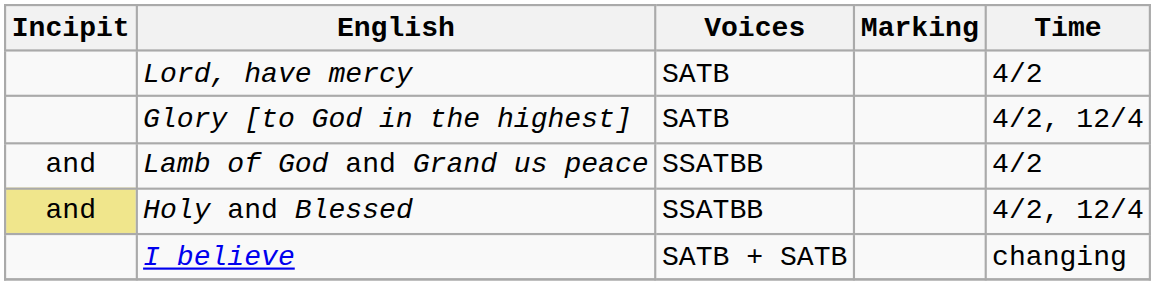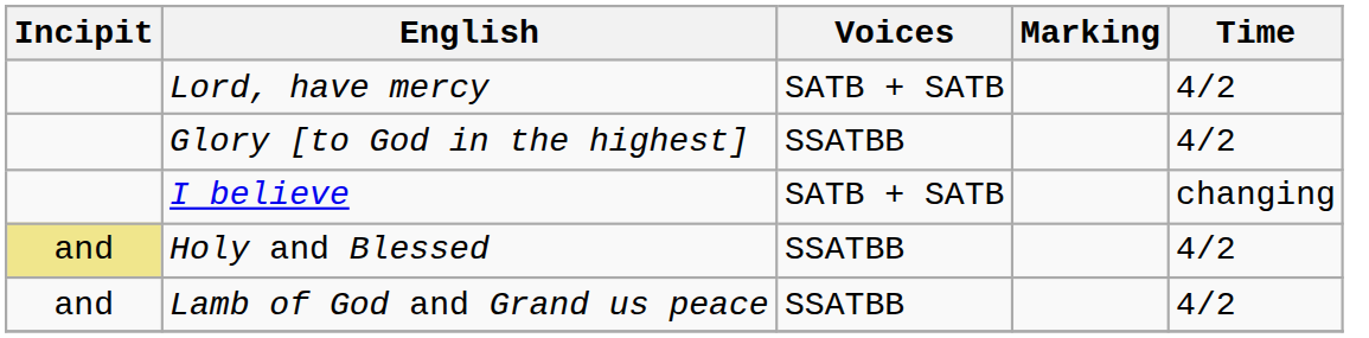Lord, have mercy | Voices: SATB -> SATB + SATB
Glory [to God in the highest] | Voices: SATB -> SSATBB
Glory [to God in the highest] | Time: 4/2, 12/4 -> 4/2
rows swapped: I believe <-> Lamb of God and Grand us peace
Holy and Blessed | Time: 4/2, 12/4 -> 4/2
